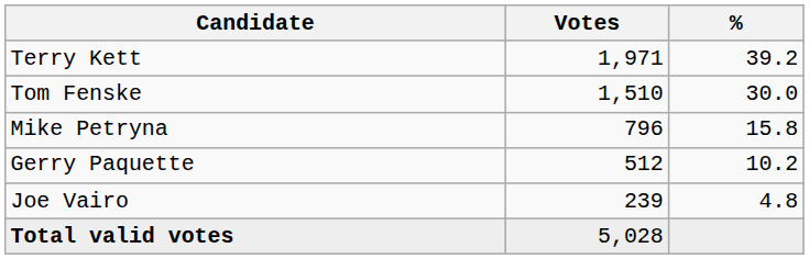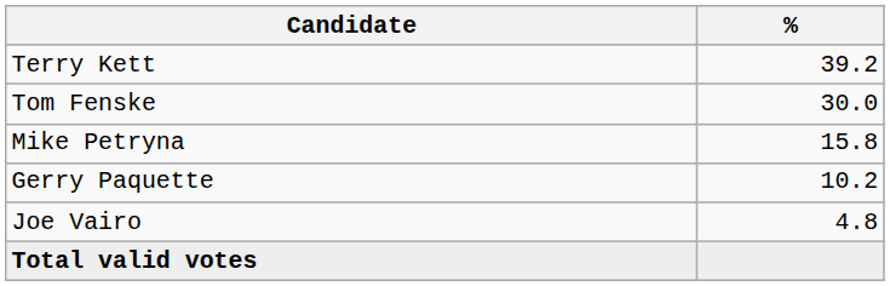- column: Votes | 1,971 | 1,510 | 796 | 512 | 239 | 5,028
